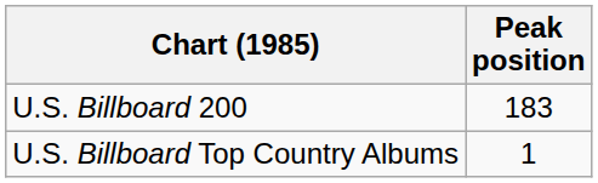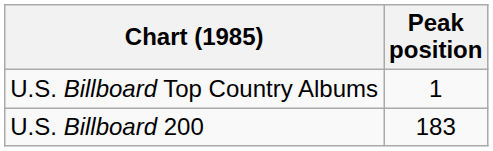rows swapped: U.S. Billboard Top Country Albums <-> U.S. Billboard 200
